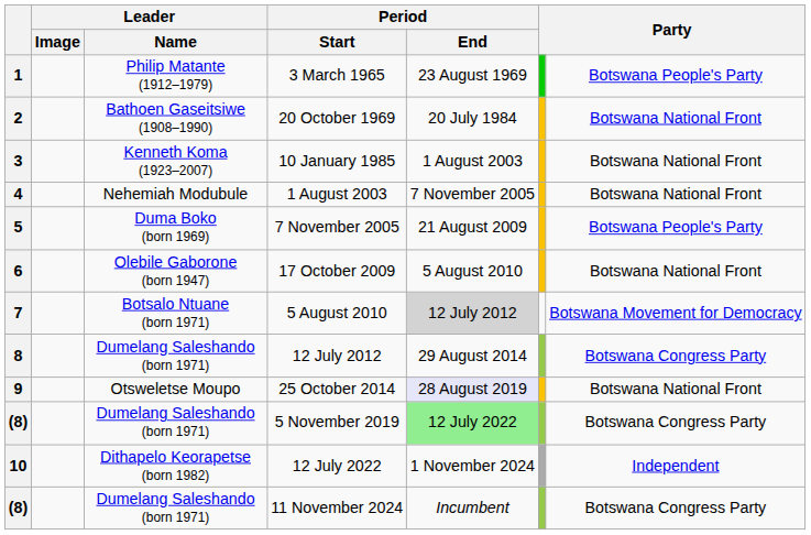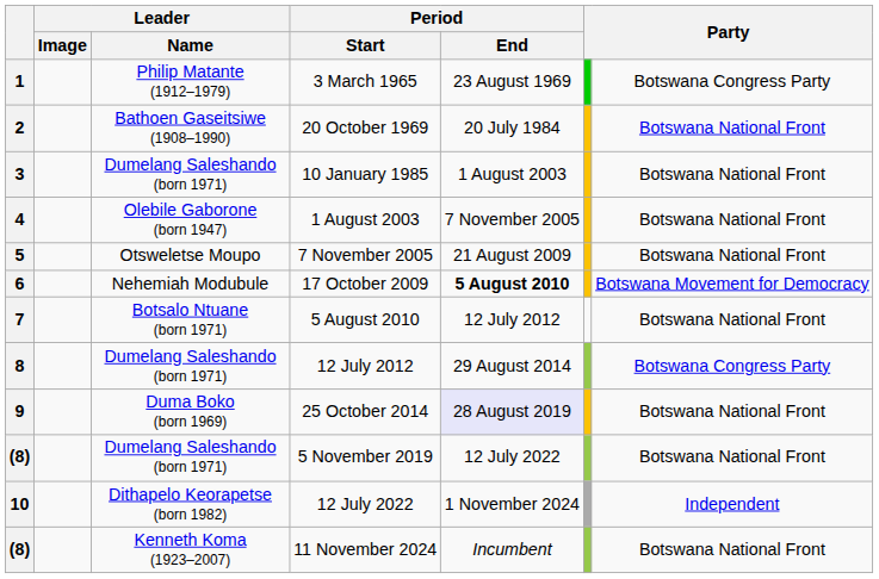1 | column 7: Botswana People's Party -> Botswana Congress Party
3 | Leader / Name: Kenneth Koma (1923–2007) -> Dumelang Saleshando (born 1971)
4 | Leader / Name: Nehemiah Modubule -> Olebile Gaborone (born 1947)
5 | Leader / Name: Duma Boko (born 1969) -> Otsweletse Moupo
5 | column 7: Botswana People's Party -> Botswana National Front
6 | Leader / Name: Olebile Gaborone (born 1947) -> Nehemiah Modubule
6 | Period / End: normal -> bold
6 | column 7: Botswana National Front -> Botswana Movement for Democracy
7 | Period / End: lightgrey background -> no background
7 | column 7: Botswana Movement for Democracy -> Botswana National Front
9 | Leader / Name: Otsweletse Moupo -> Duma Boko (born 1969)
(8) / 5 November 2019 | Period / End: lightgreen background -> no background
(8) / 5 November 2019 | column 7: Botswana Congress Party -> Botswana National Front
(8) / 11 November 2024 | Leader / Name: Dumelang Saleshando (born 1971) -> Kenneth Koma (1923–2007)
(8) / 11 November 2024 | column 7: Botswana Congress Party -> Botswana National Front
